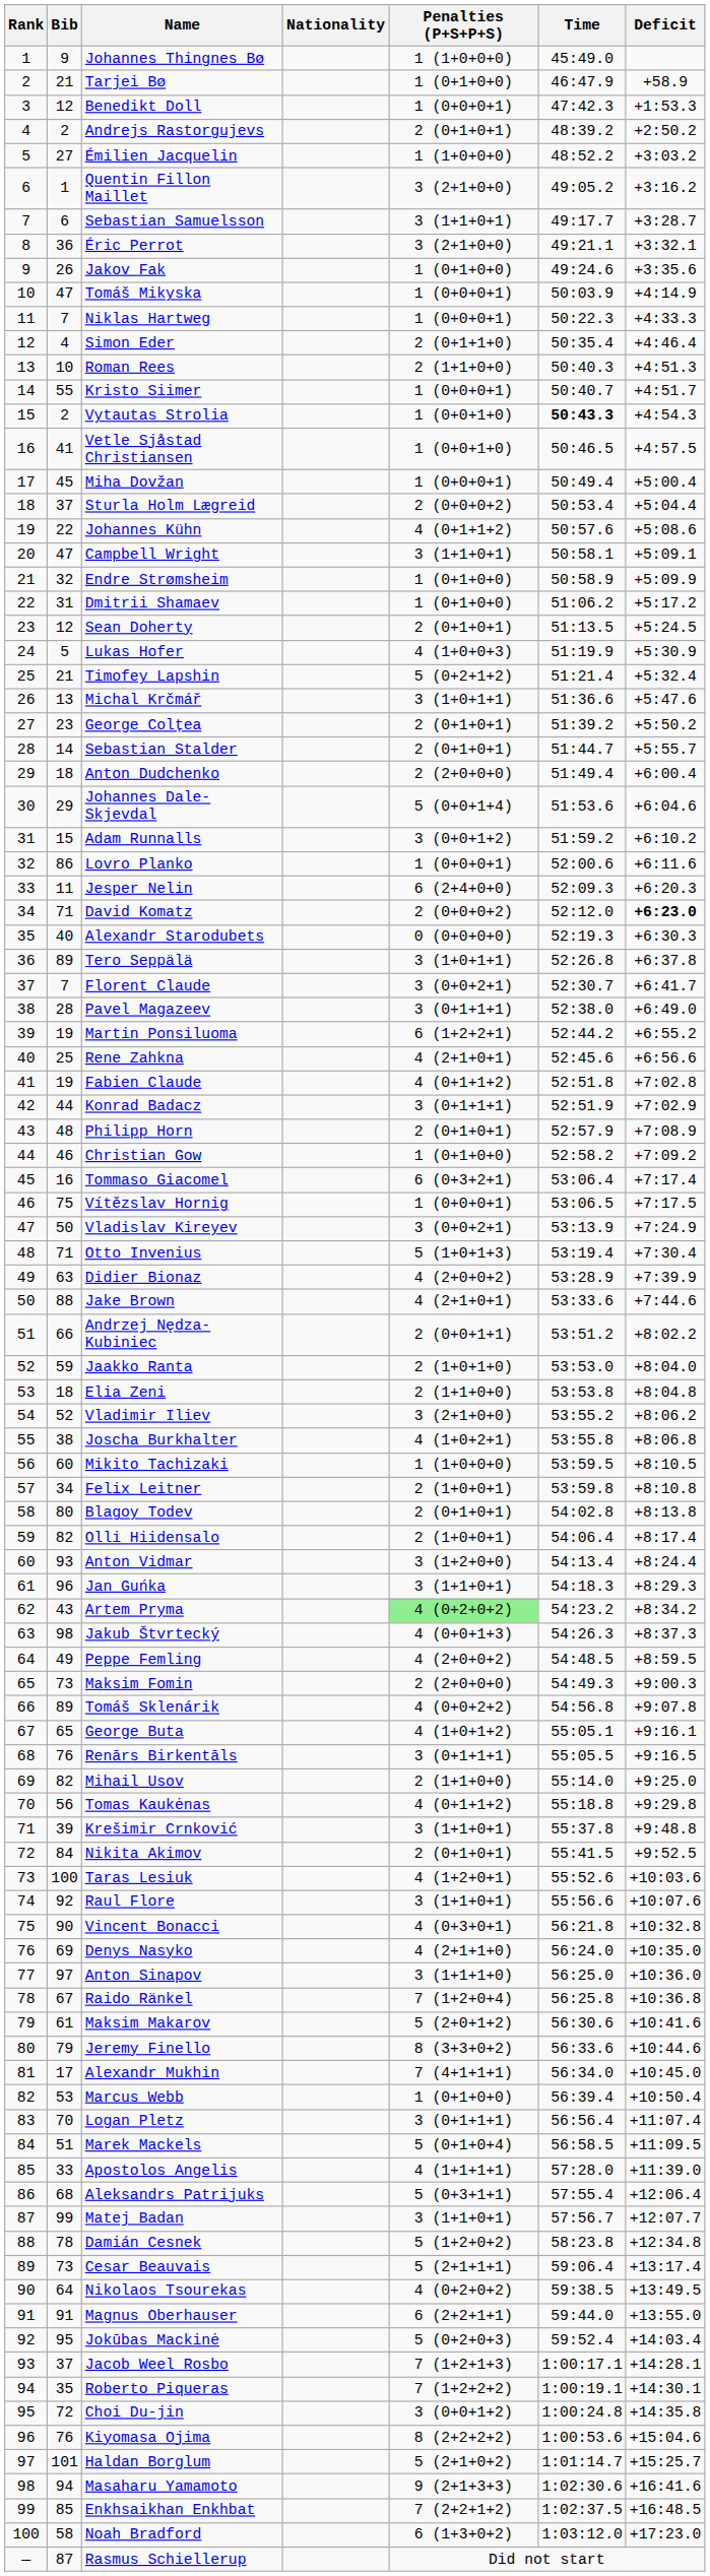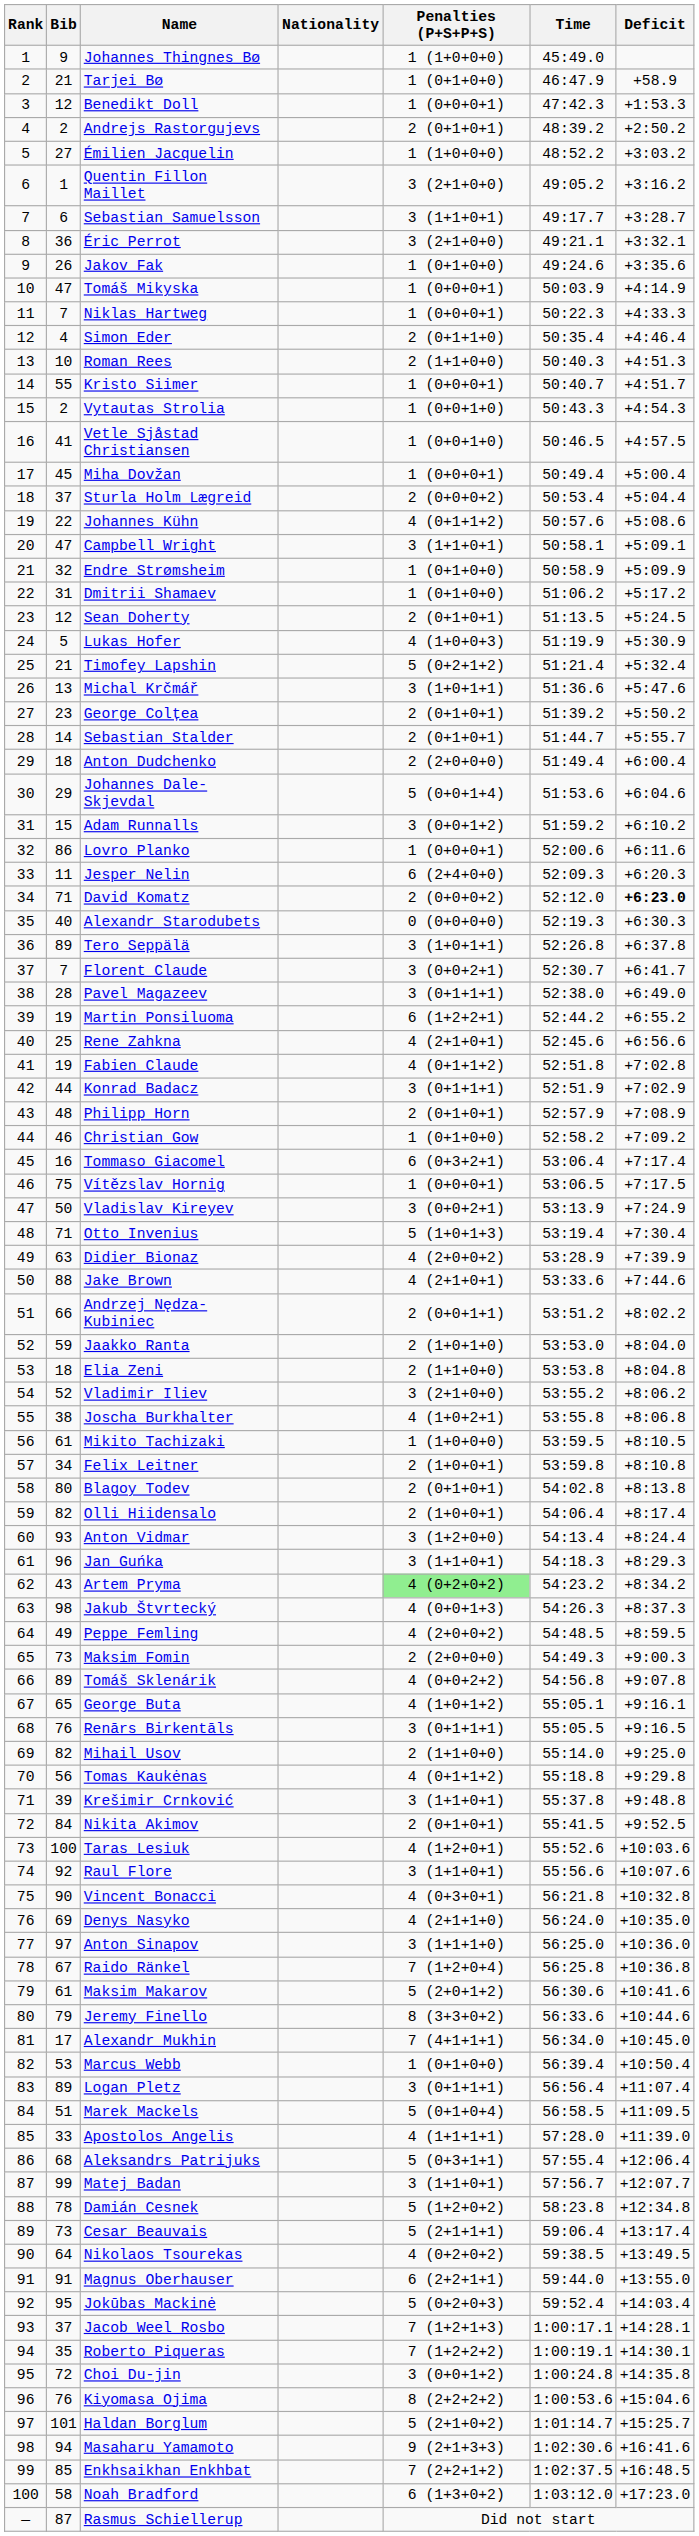Vytautas Strolia | Time: bold -> normal
Mikito Tachizaki | Bib: 60 -> 61
Logan Pletz | Bib: 70 -> 89
